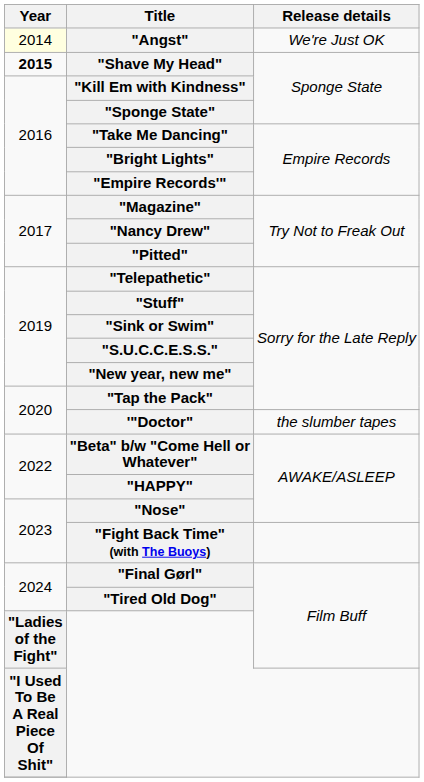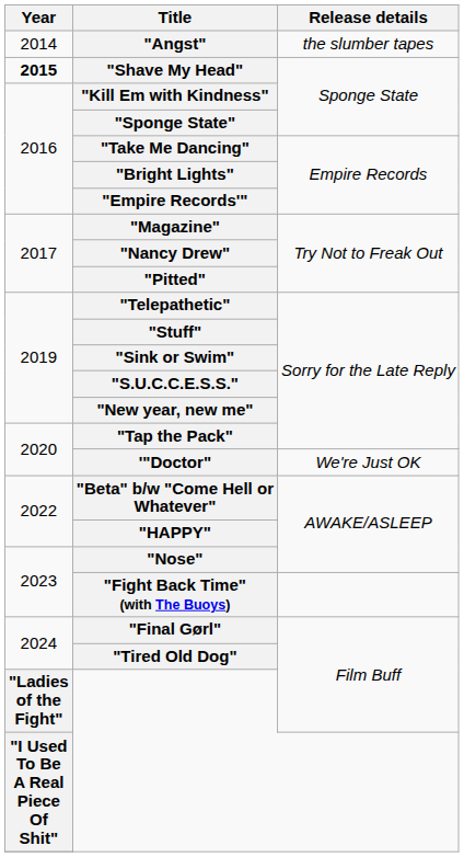"Angst" | Year: lightyellow background -> no background
"Angst" | Release details: We're Just OK -> the slumber tapes
'"Doctor" | Release details: the slumber tapes -> We're Just OK
